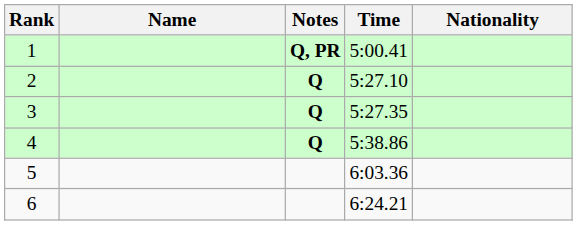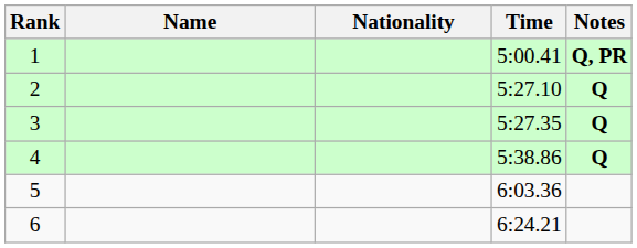columns swapped: Nationality <-> Notes
